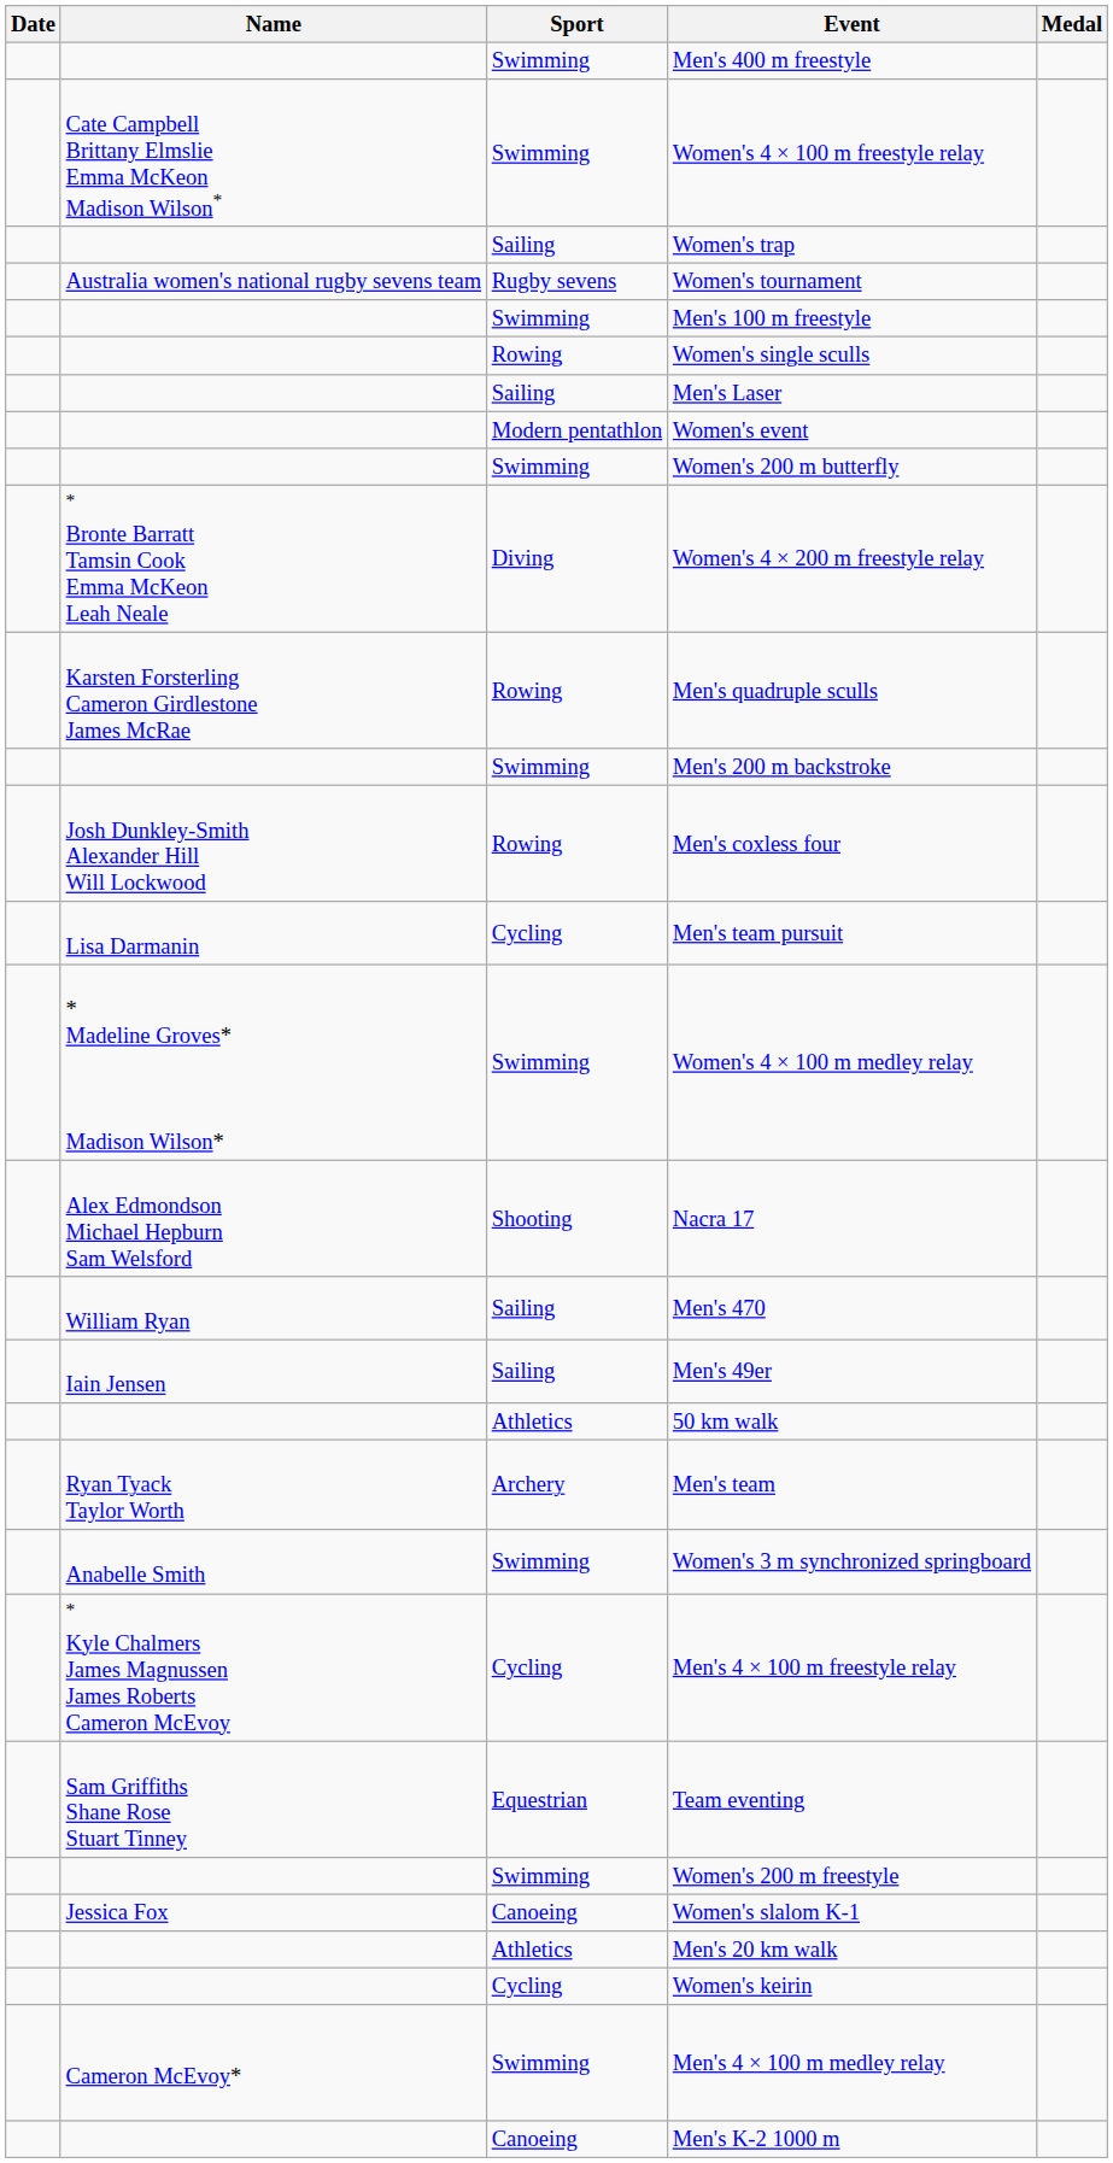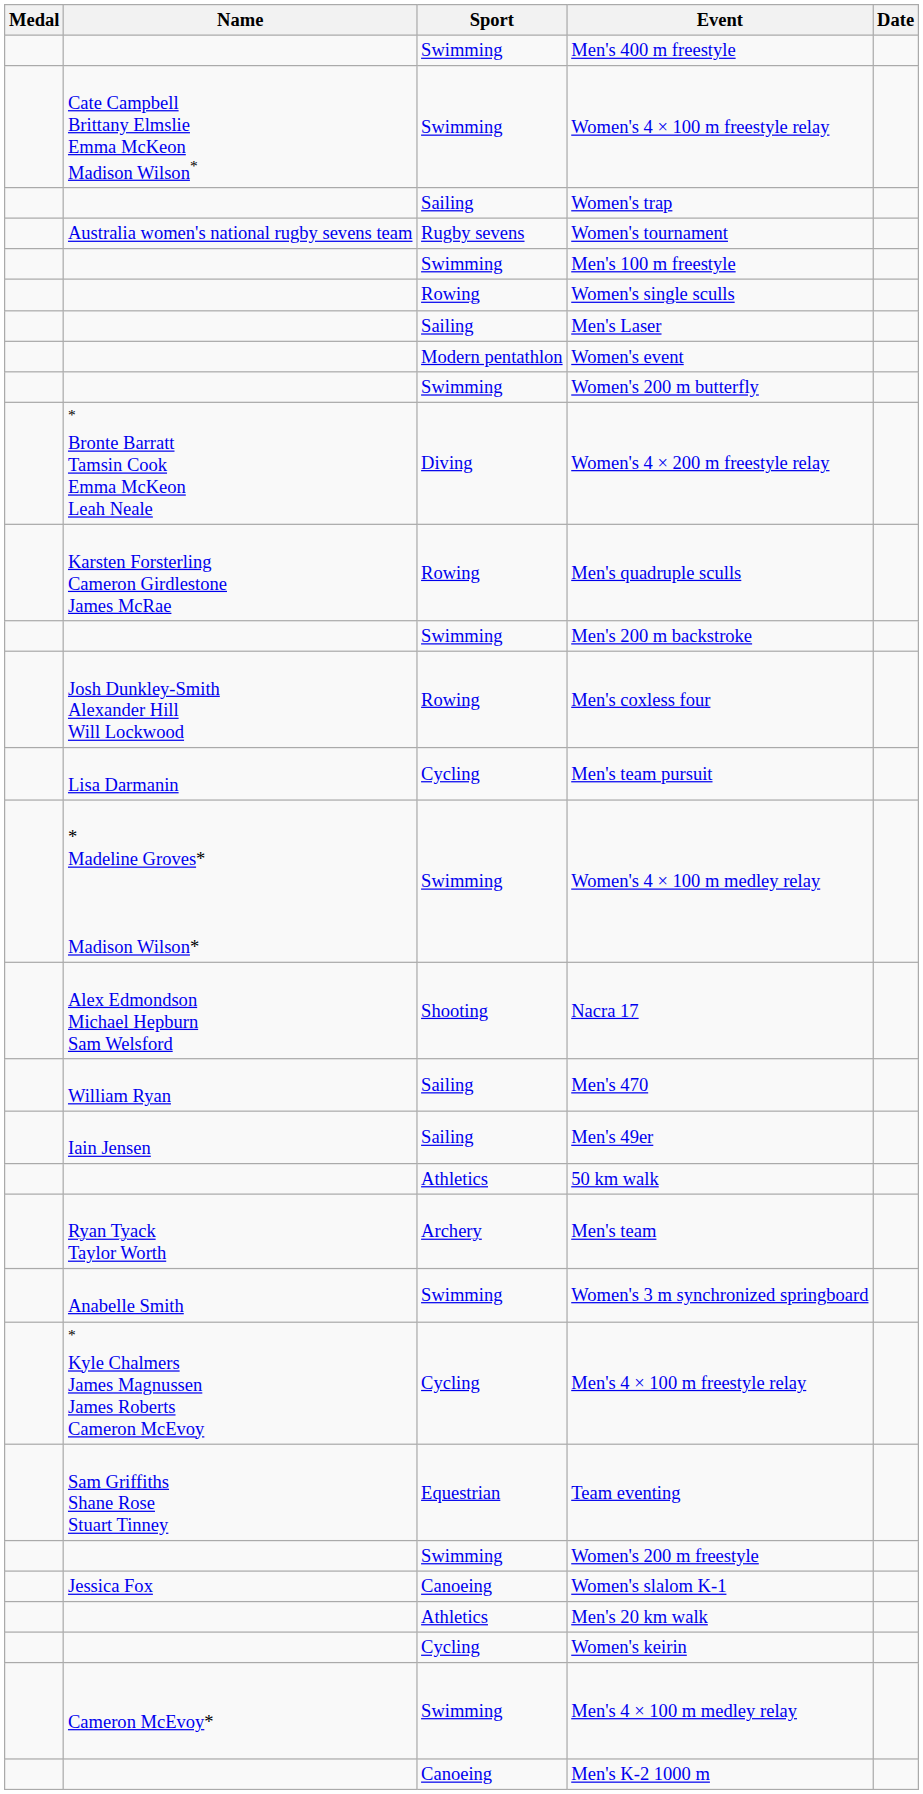columns swapped: Medal <-> Date
